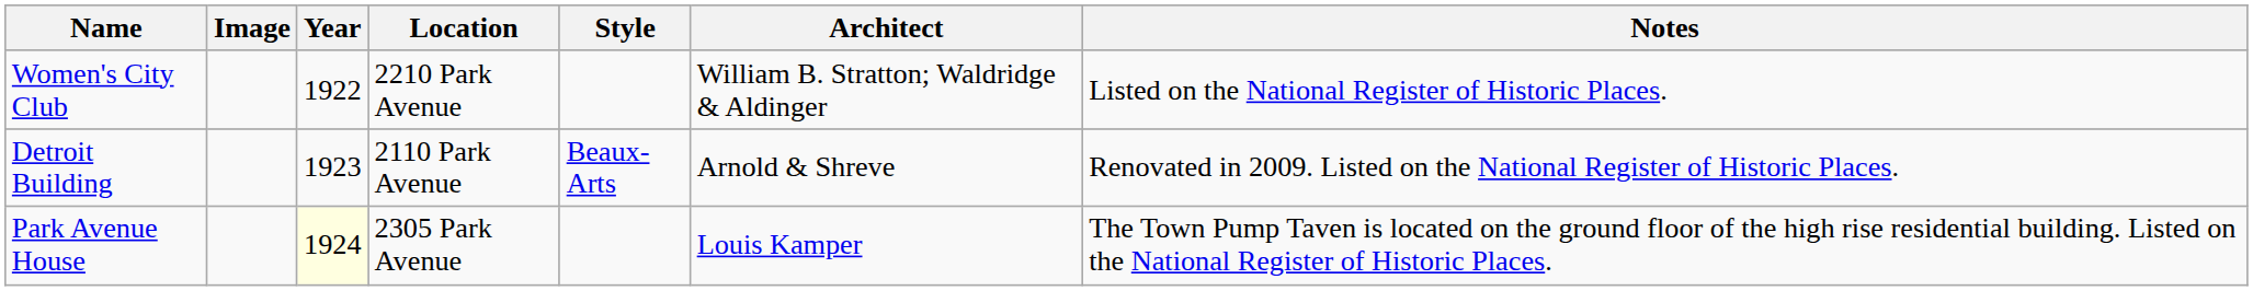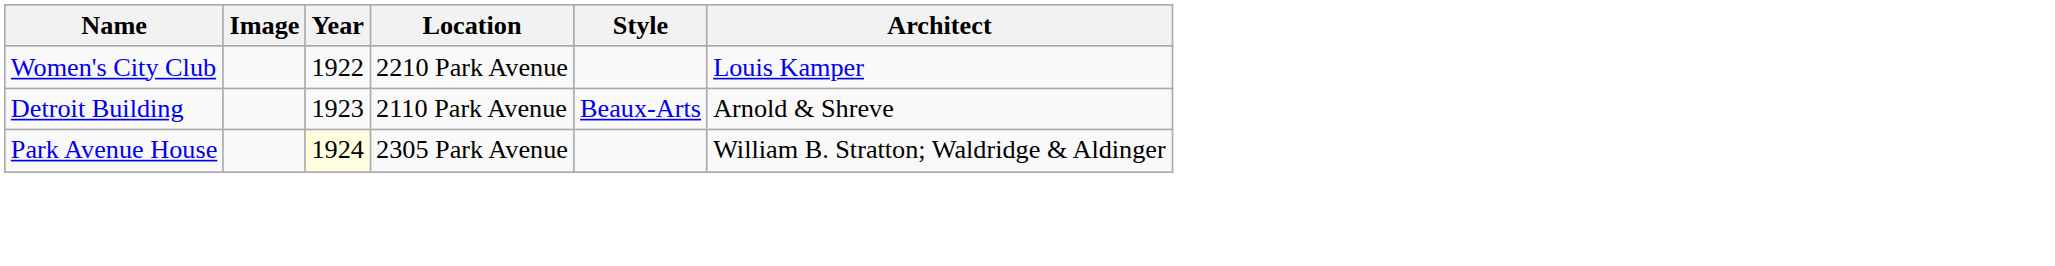- column: Notes | Listed on the National Register of Historic Places. | Renovated in 2009. Listed on the National Register of Historic Places. | The Town Pump Taven is located on the ground floor of the high rise residential building. Listed on the National Register of Historic Places.
Women's City Club | Architect: William B. Stratton; Waldridge & Aldinger -> Louis Kamper
Park Avenue House | Architect: Louis Kamper -> William B. Stratton; Waldridge & Aldinger
